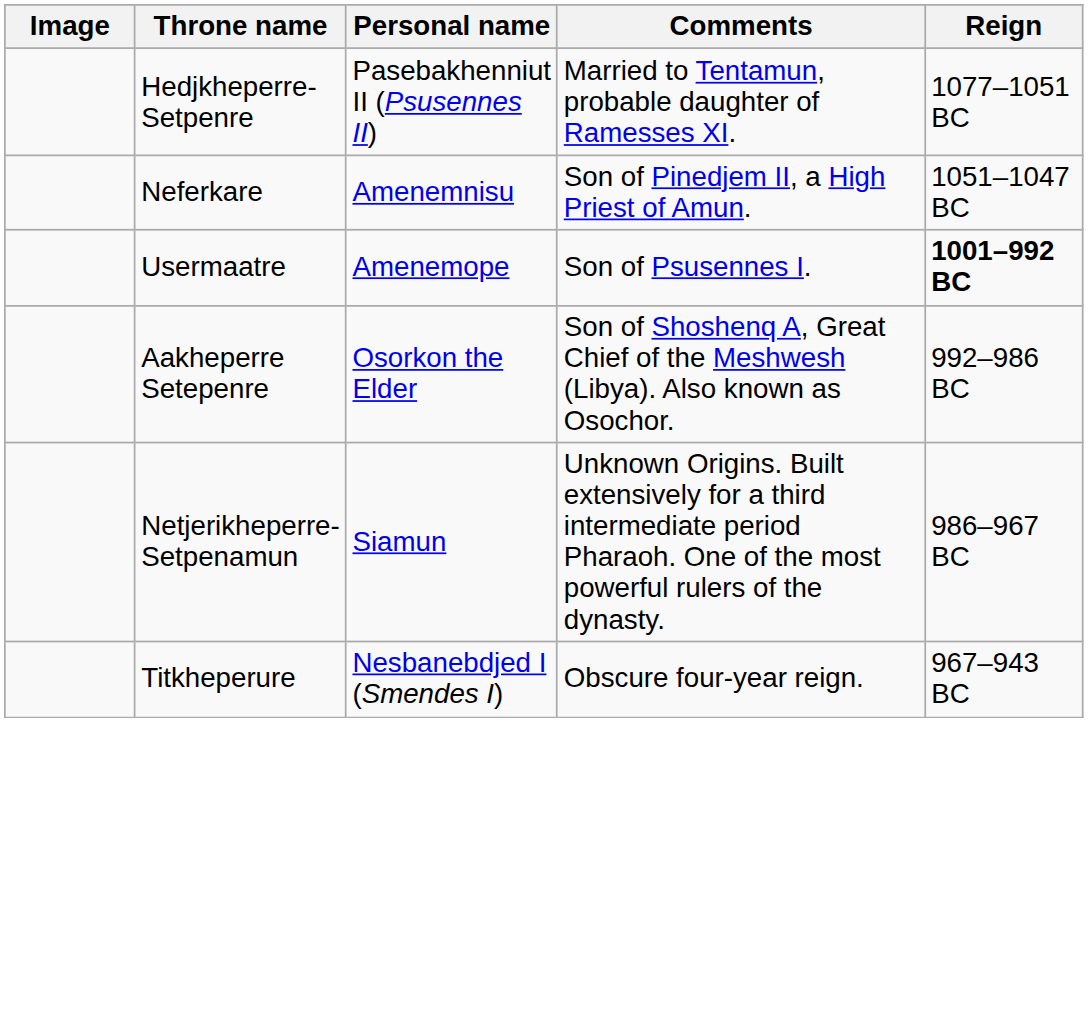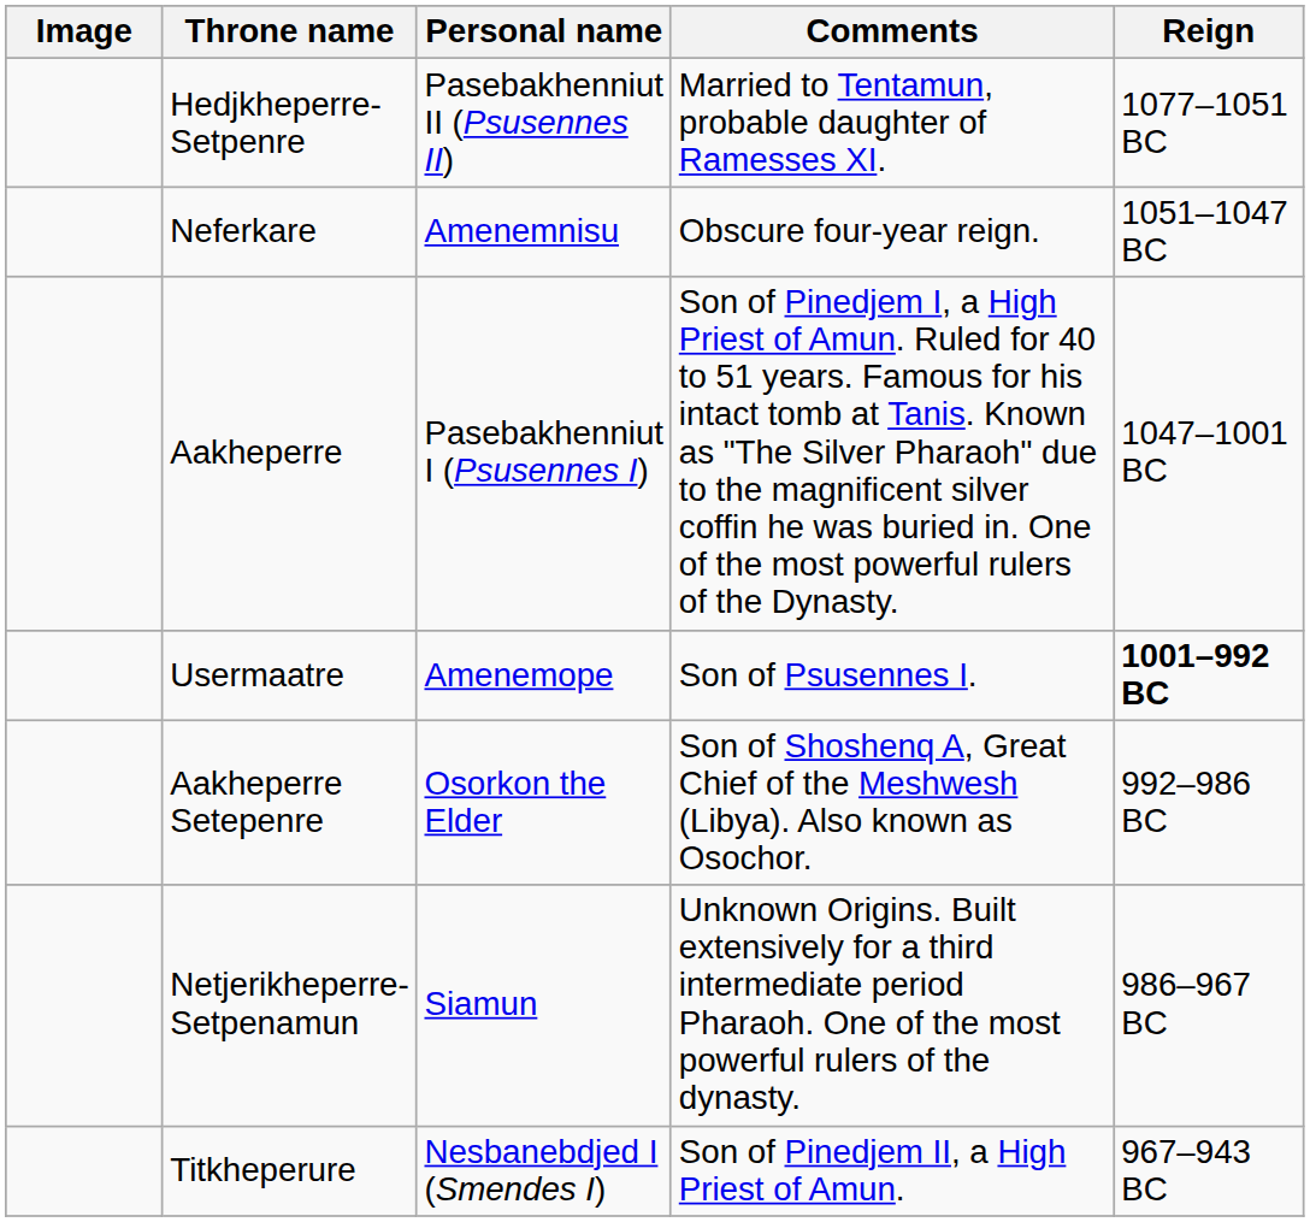Neferkare | Comments: Son of Pinedjem II, a High Priest of Amun. -> Obscure four-year reign.
+ row: Aakheperre | Pasebakhenniut I (Psusennes I) | Son of Pinedjem I, a High Priest of Amun. Ruled for 40 to 51 years. Famous for his intact tomb at Tanis. Known as "The Silver Pharaoh" due to the magnificent silver coffin he was buried in. One of the most powerful rulers of the Dynasty. | 1047–1001 BC
Titkheperure | Comments: Obscure four-year reign. -> Son of Pinedjem II, a High Priest of Amun.
